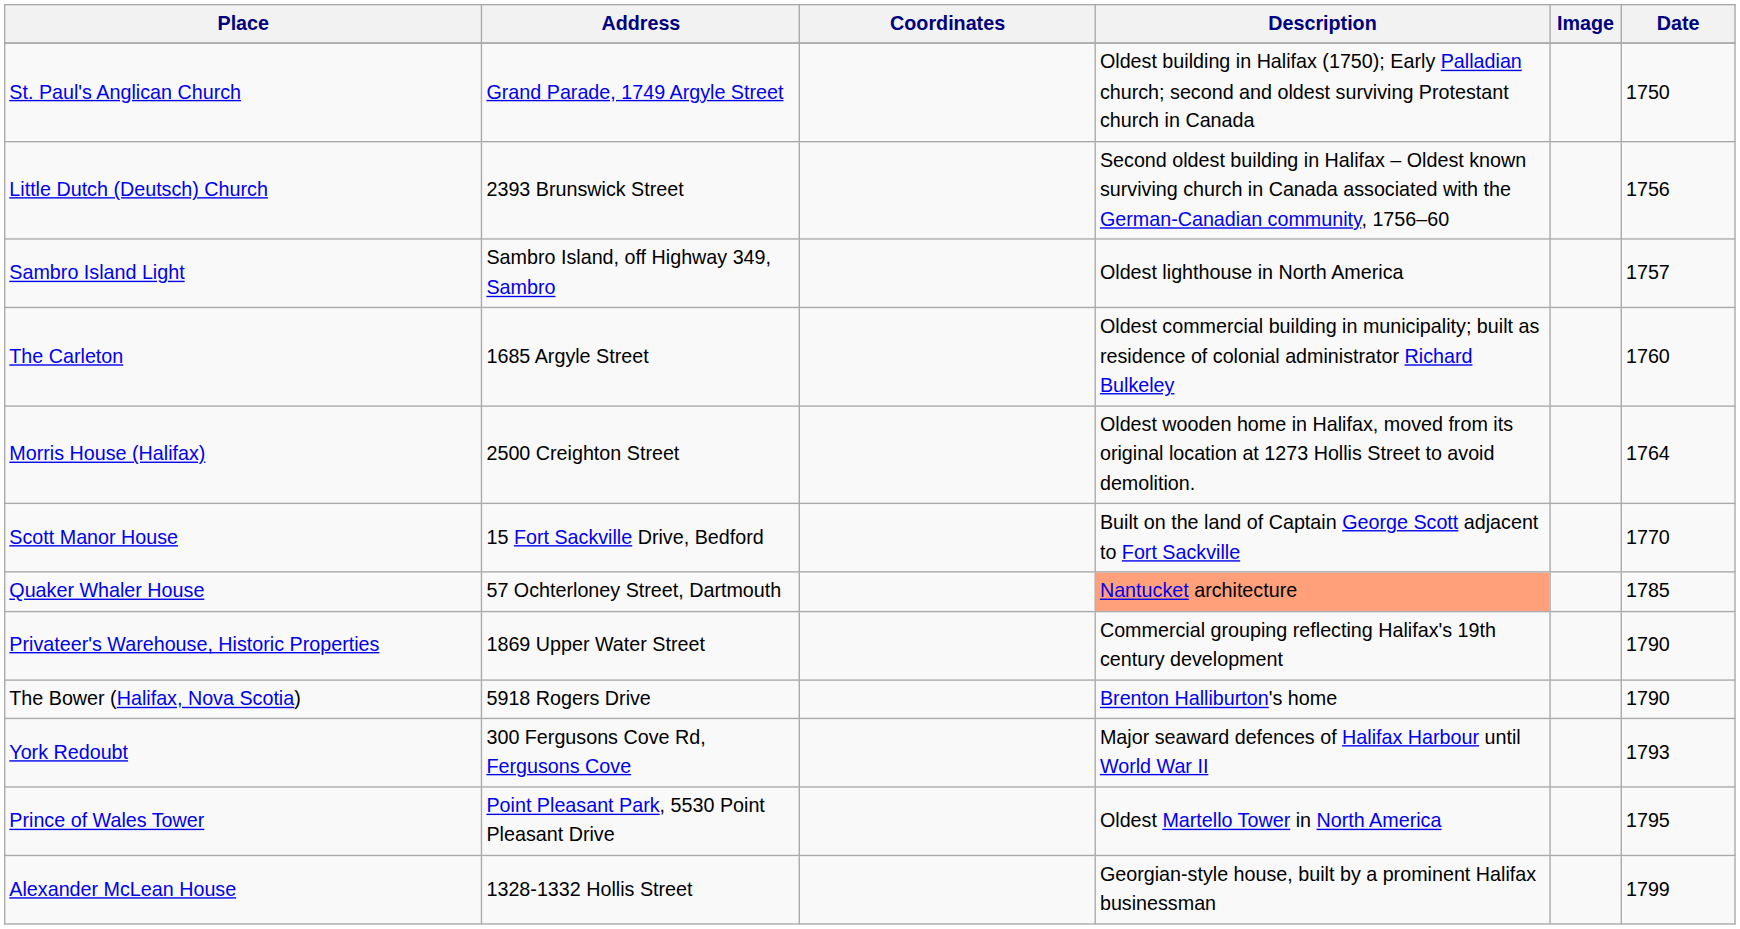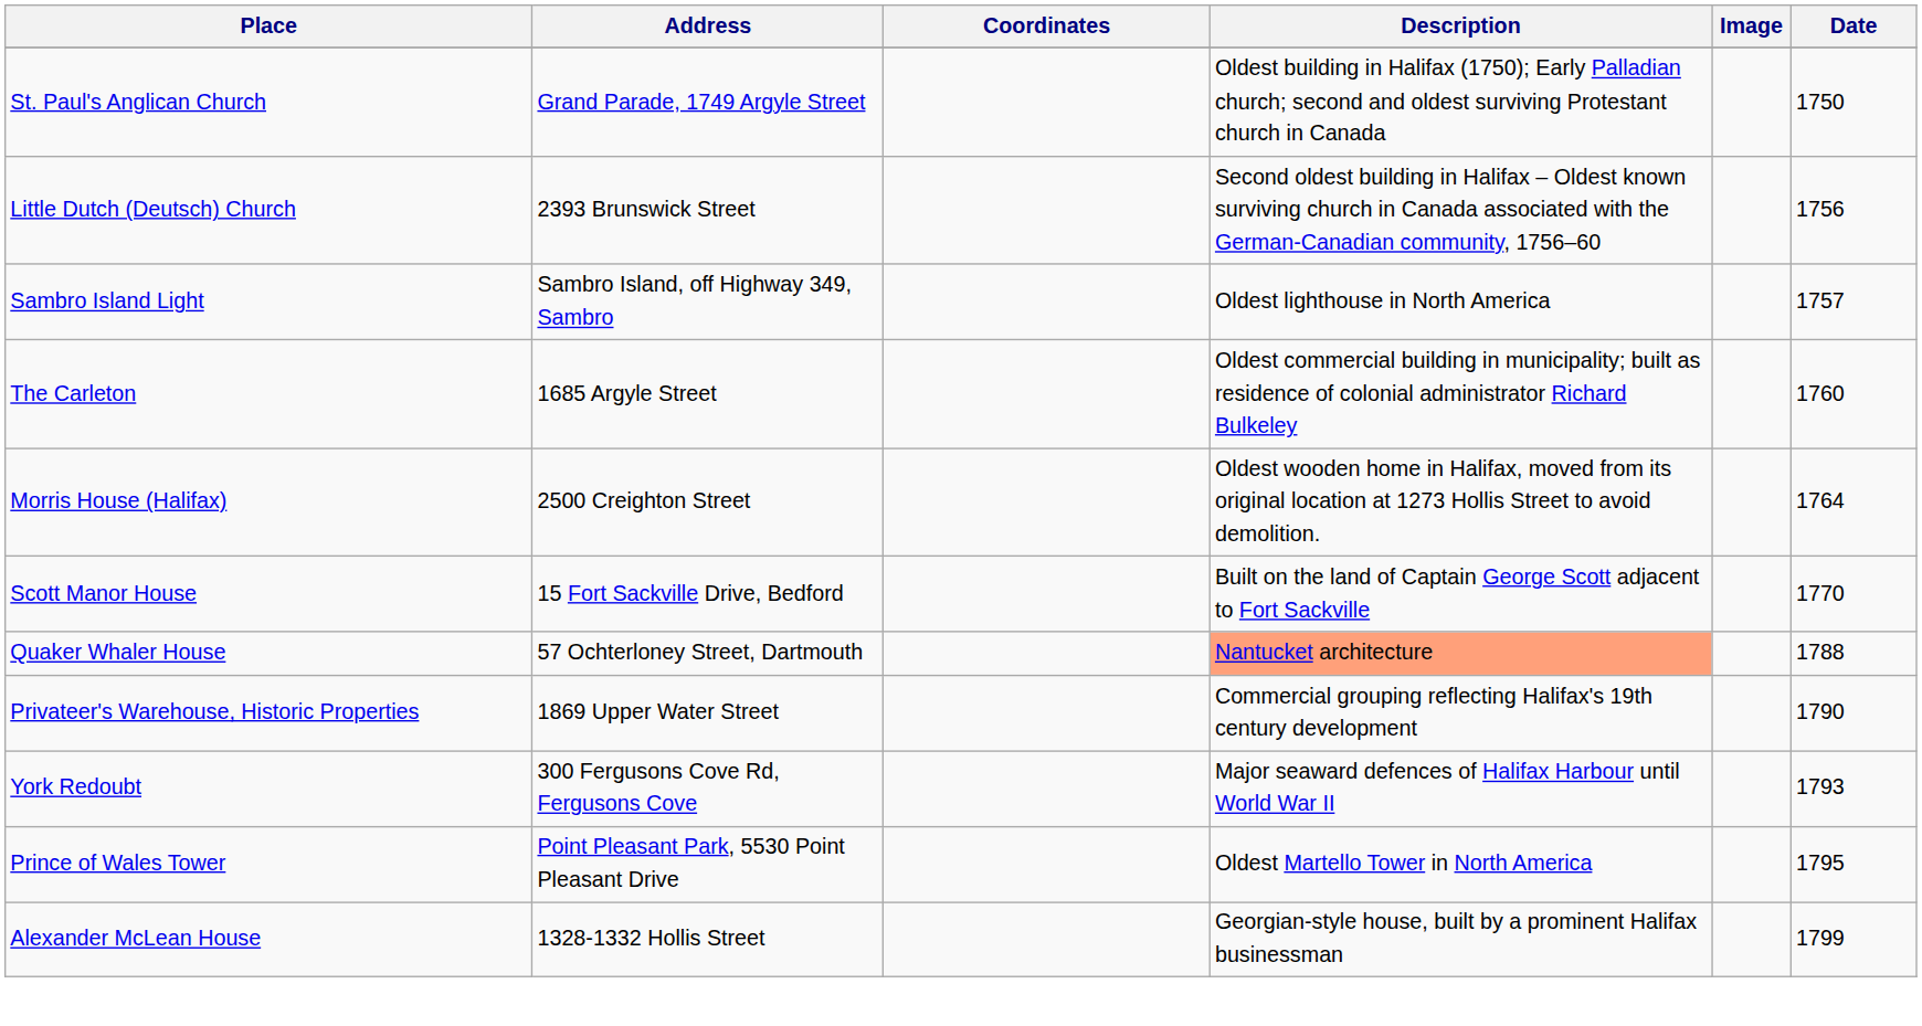Quaker Whaler House | Date: 1785 -> 1788
- row: The Bower (Halifax, Nova Scotia) | 5918 Rogers Drive | Brenton Halliburton's home | 1790
